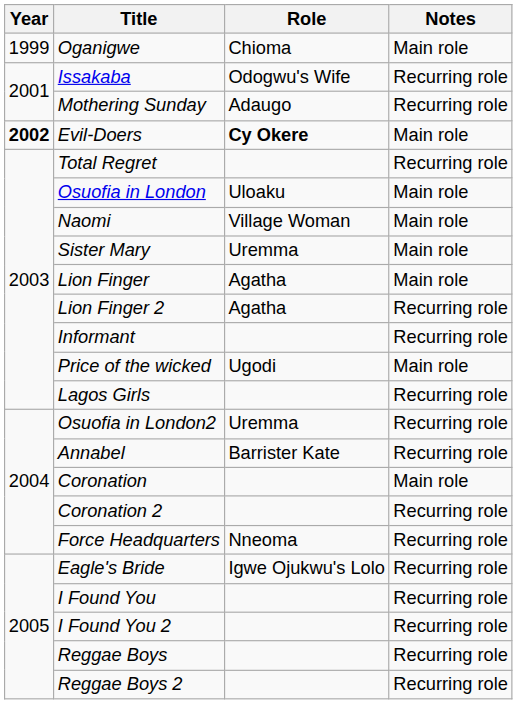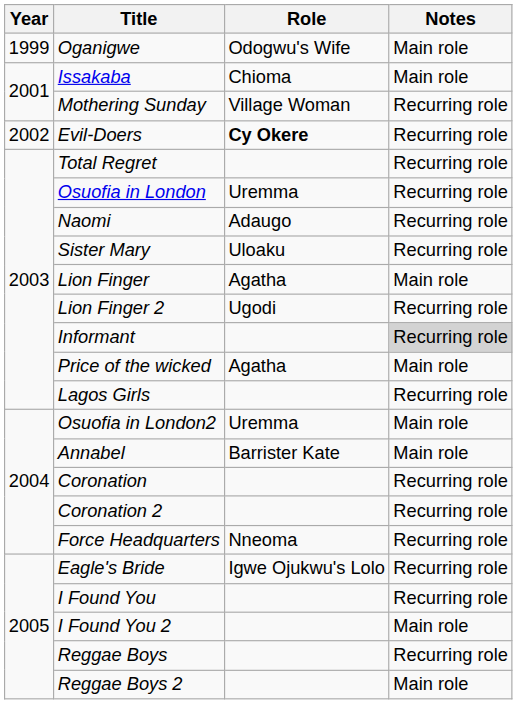Oganigwe | Role: Chioma -> Odogwu's Wife
Issakaba | Role: Odogwu's Wife -> Chioma
Issakaba | Notes: Recurring role -> Main role
Mothering Sunday | Role: Adaugo -> Village Woman
Evil-Doers | Year: bold -> normal
Evil-Doers | Notes: Main role -> Recurring role
Osuofia in London | Role: Uloaku -> Uremma
Osuofia in London | Notes: Main role -> Recurring role
Naomi | Role: Village Woman -> Adaugo
Naomi | Notes: Main role -> Recurring role
Sister Mary | Role: Uremma -> Uloaku
Sister Mary | Notes: Main role -> Recurring role
Lion Finger 2 | Role: Agatha -> Ugodi
Informant | Notes: no background -> lightgrey background
Price of the wicked | Role: Ugodi -> Agatha
Osuofia in London2 | Notes: Recurring role -> Main role
Annabel | Notes: Recurring role -> Main role
Coronation | Notes: Main role -> Recurring role
I Found You 2 | Notes: Recurring role -> Main role
Reggae Boys 2 | Notes: Recurring role -> Main role
